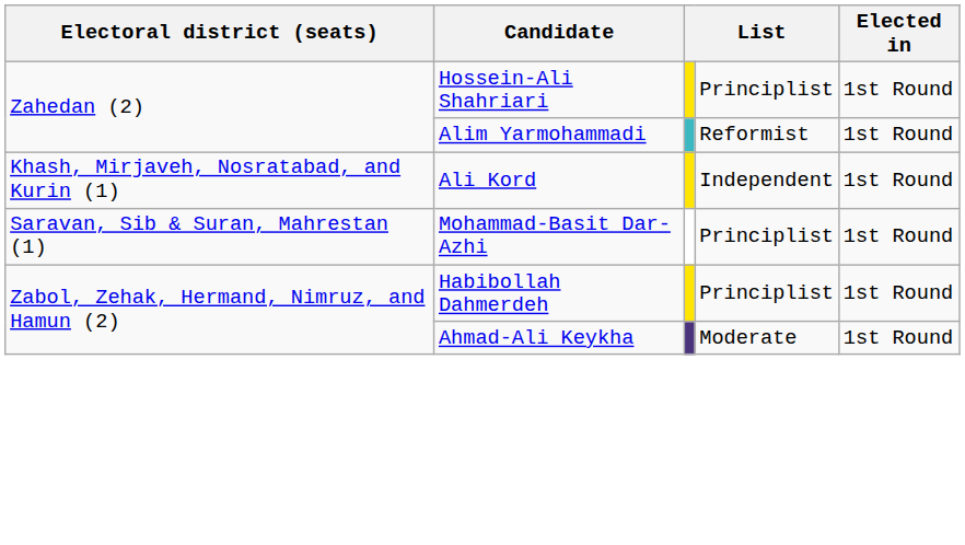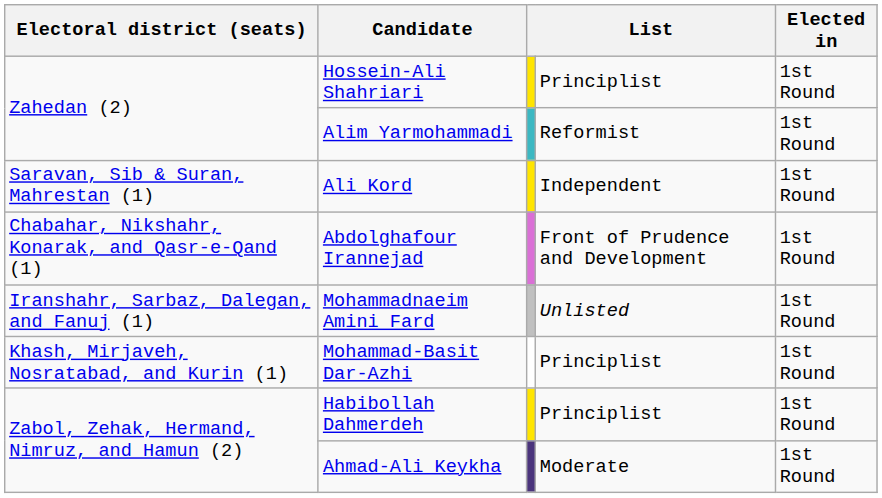Ali Kord | Electoral district (seats): Khash, Mirjaveh, Nosratabad, and Kurin (1) -> Saravan, Sib & Suran, Mahrestan (1)
+ row: Chabahar, Nikshahr, Konarak, and Qasr-e-Qand (1) | Abdolghafour Irannejad | Front of Prudence and Development | 1st Round
+ row: Iranshahr, Sarbaz, Dalegan, and Fanuj (1) | Mohammadnaeim Amini Fard | Unlisted | 1st Round
Mohammad-Basit Dar-Azhi | Electoral district (seats): Saravan, Sib & Suran, Mahrestan (1) -> Khash, Mirjaveh, Nosratabad, and Kurin (1)
